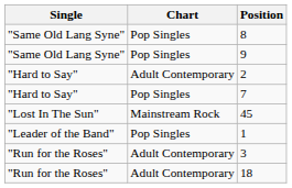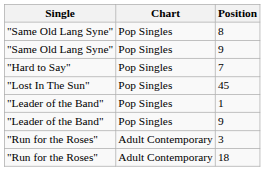- row: "Hard to Say" | Adult Contemporary | 2
45 | Chart: Mainstream Rock -> Pop Singles
+ row: "Leader of the Band" | Pop Singles | 9
